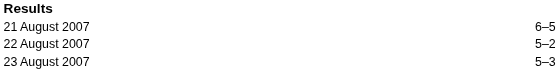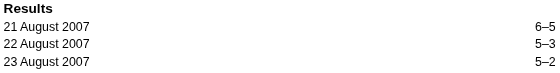22 August 2007 | column 3: 5–2 -> 5–3
23 August 2007 | column 3: 5–3 -> 5–2
